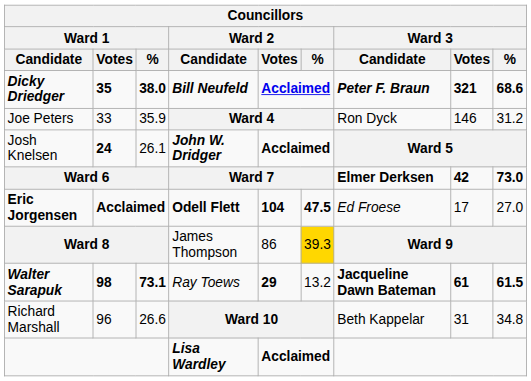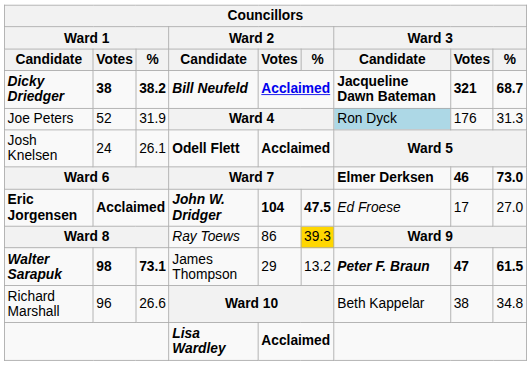Dicky Driedger | Ward 1 / Votes: 35 -> 38
Dicky Driedger | Ward 1 / %: 38.0 -> 38.2
Dicky Driedger | Ward 3 / Candidate: Peter F. Braun -> Jacqueline Dawn Bateman
Dicky Driedger | Ward 3 / %: 68.6 -> 68.7
Joe Peters | Ward 1 / Votes: 33 -> 52
Joe Peters | Ward 1 / %: 35.9 -> 31.9
Joe Peters | Ward 3 / Candidate: no background -> lightblue background
Joe Peters | Ward 3 / Votes: 146 -> 176
Joe Peters | Ward 3 / %: 31.2 -> 31.3
Josh Knelsen | Ward 1 / Votes: bold -> normal
Josh Knelsen | Ward 2 / Candidate: John W. Dridger -> Odell Flett
Ward 6 | Ward 3 / Votes: 42 -> 46
Eric Jorgensen | Ward 2 / Candidate: Odell Flett -> John W. Dridger
Ward 8 | Ward 2 / Candidate: James Thompson -> Ray Toews
Walter Sarapuk | Ward 2 / Candidate: Ray Toews -> James Thompson
Walter Sarapuk | Ward 2 / Votes: bold -> normal
Walter Sarapuk | Ward 3 / Candidate: Jacqueline Dawn Bateman -> Peter F. Braun
Walter Sarapuk | Ward 3 / Votes: 61 -> 47
Richard Marshall | Ward 3 / Votes: 31 -> 38
